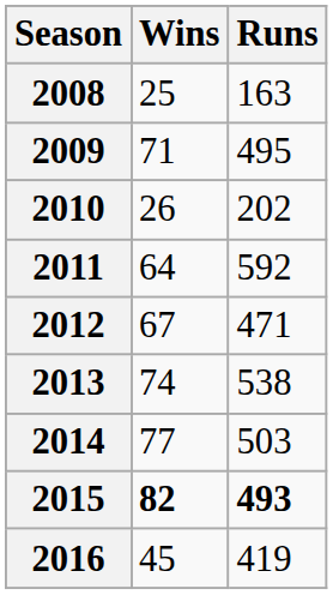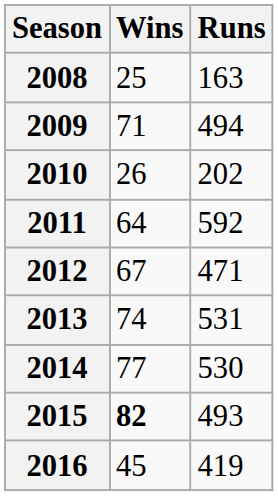2009 | Runs: 495 -> 494
2013 | Runs: 538 -> 531
2014 | Runs: 503 -> 530
2015 | Runs: bold -> normal
